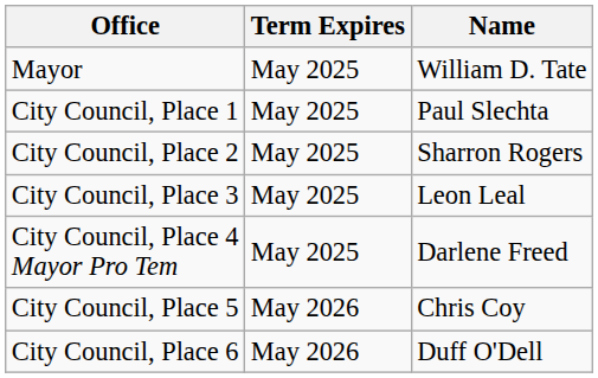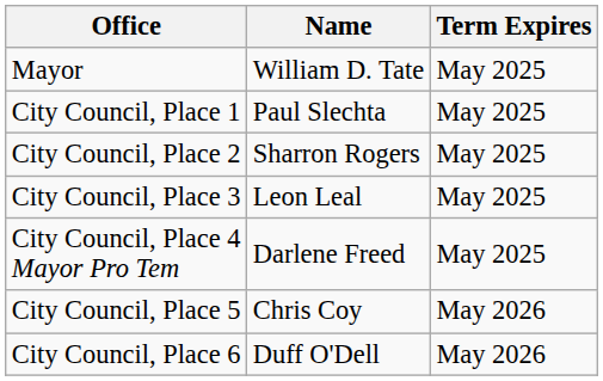columns swapped: Name <-> Term Expires
